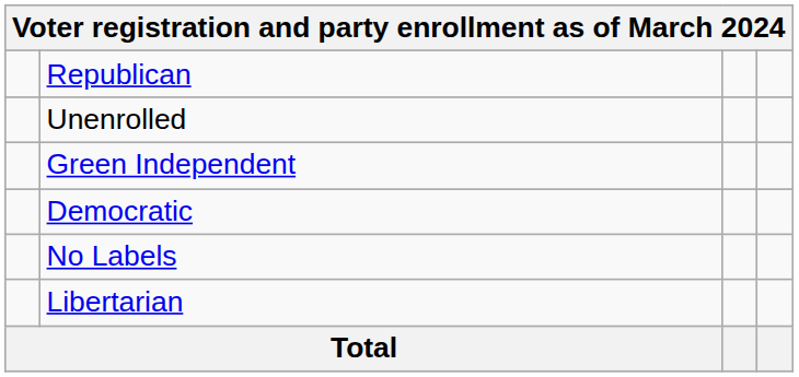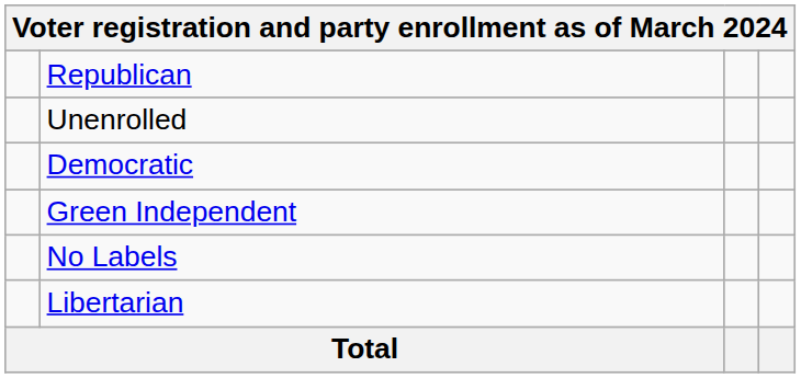rows swapped: Democratic <-> Green Independent
